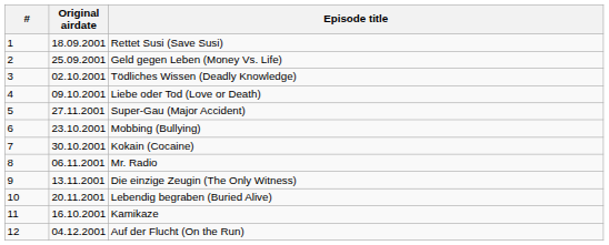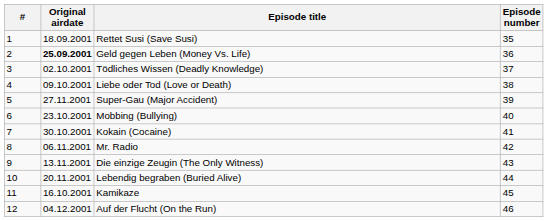+ column: Episode number | 35 | 36 | 37 | 38 | 39 | 40 | 41 | 42 | 43 | 44 | 45 | 46
Geld gegen Leben (Money Vs. Life) | Original airdate: normal -> bold
